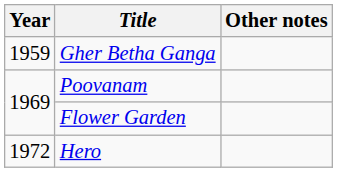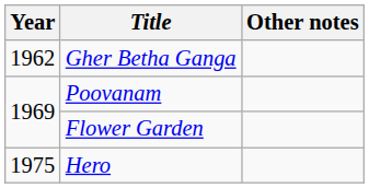Gher Betha Ganga | Year: 1959 -> 1962
Hero | Year: 1972 -> 1975
